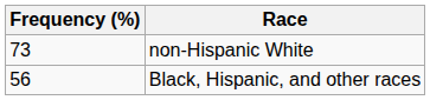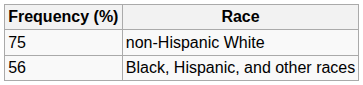non-Hispanic White | Frequency (%): 73 -> 75
